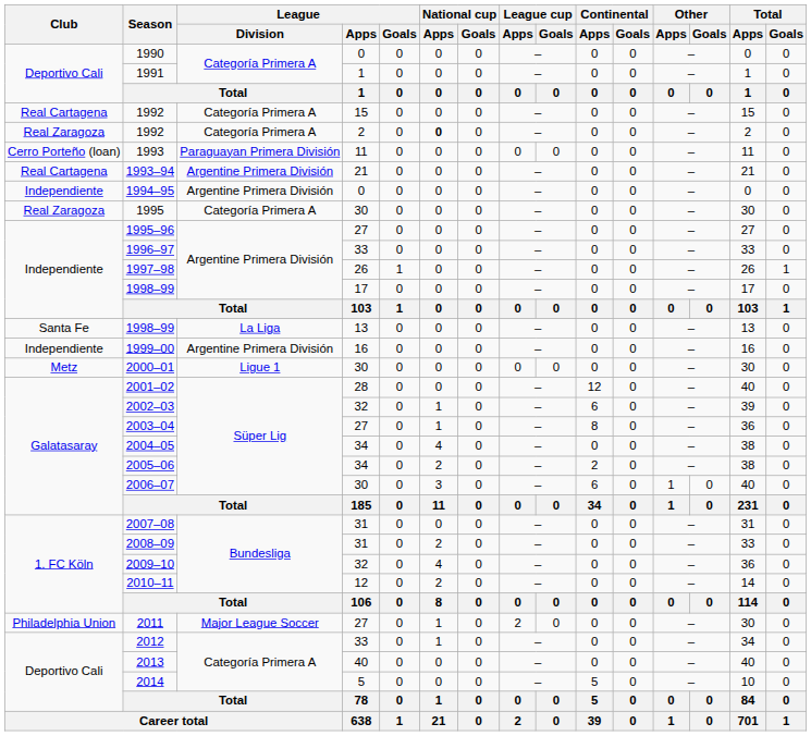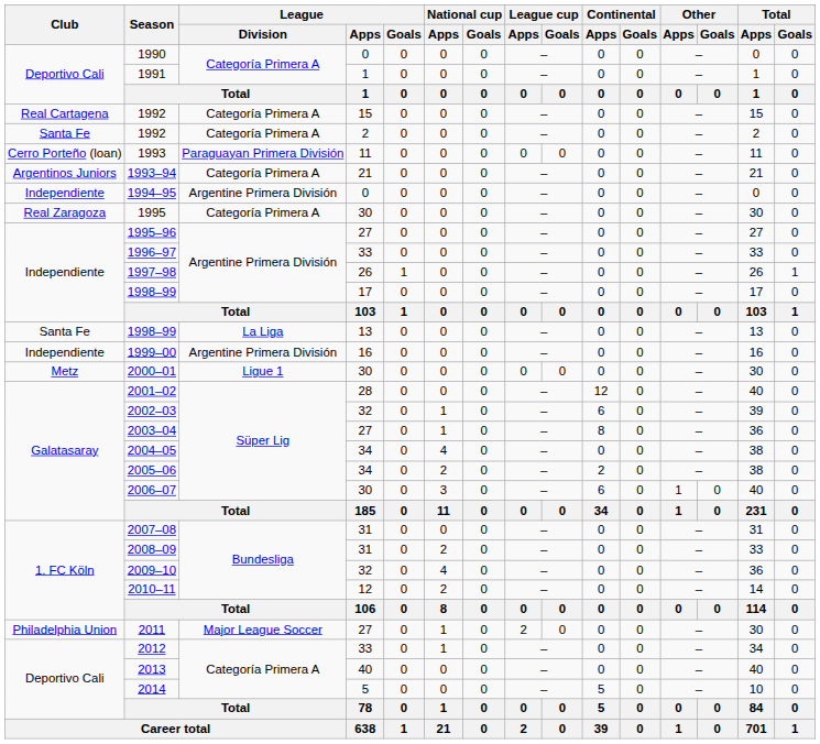1992 / 2 | Club: Real Zaragoza -> Santa Fe
1992 / 2 | National cup / Apps: bold -> normal
1993–94 | Club: Real Cartagena -> Argentinos Juniors
1993–94 | League / Division: Argentine Primera División -> Categoría Primera A
